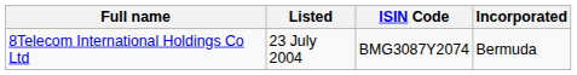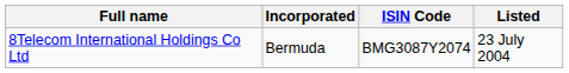columns swapped: Incorporated <-> Listed
